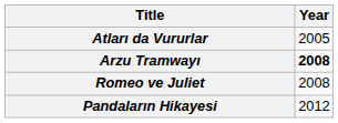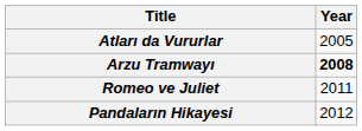Romeo ve Juliet | Year: 2008 -> 2011
